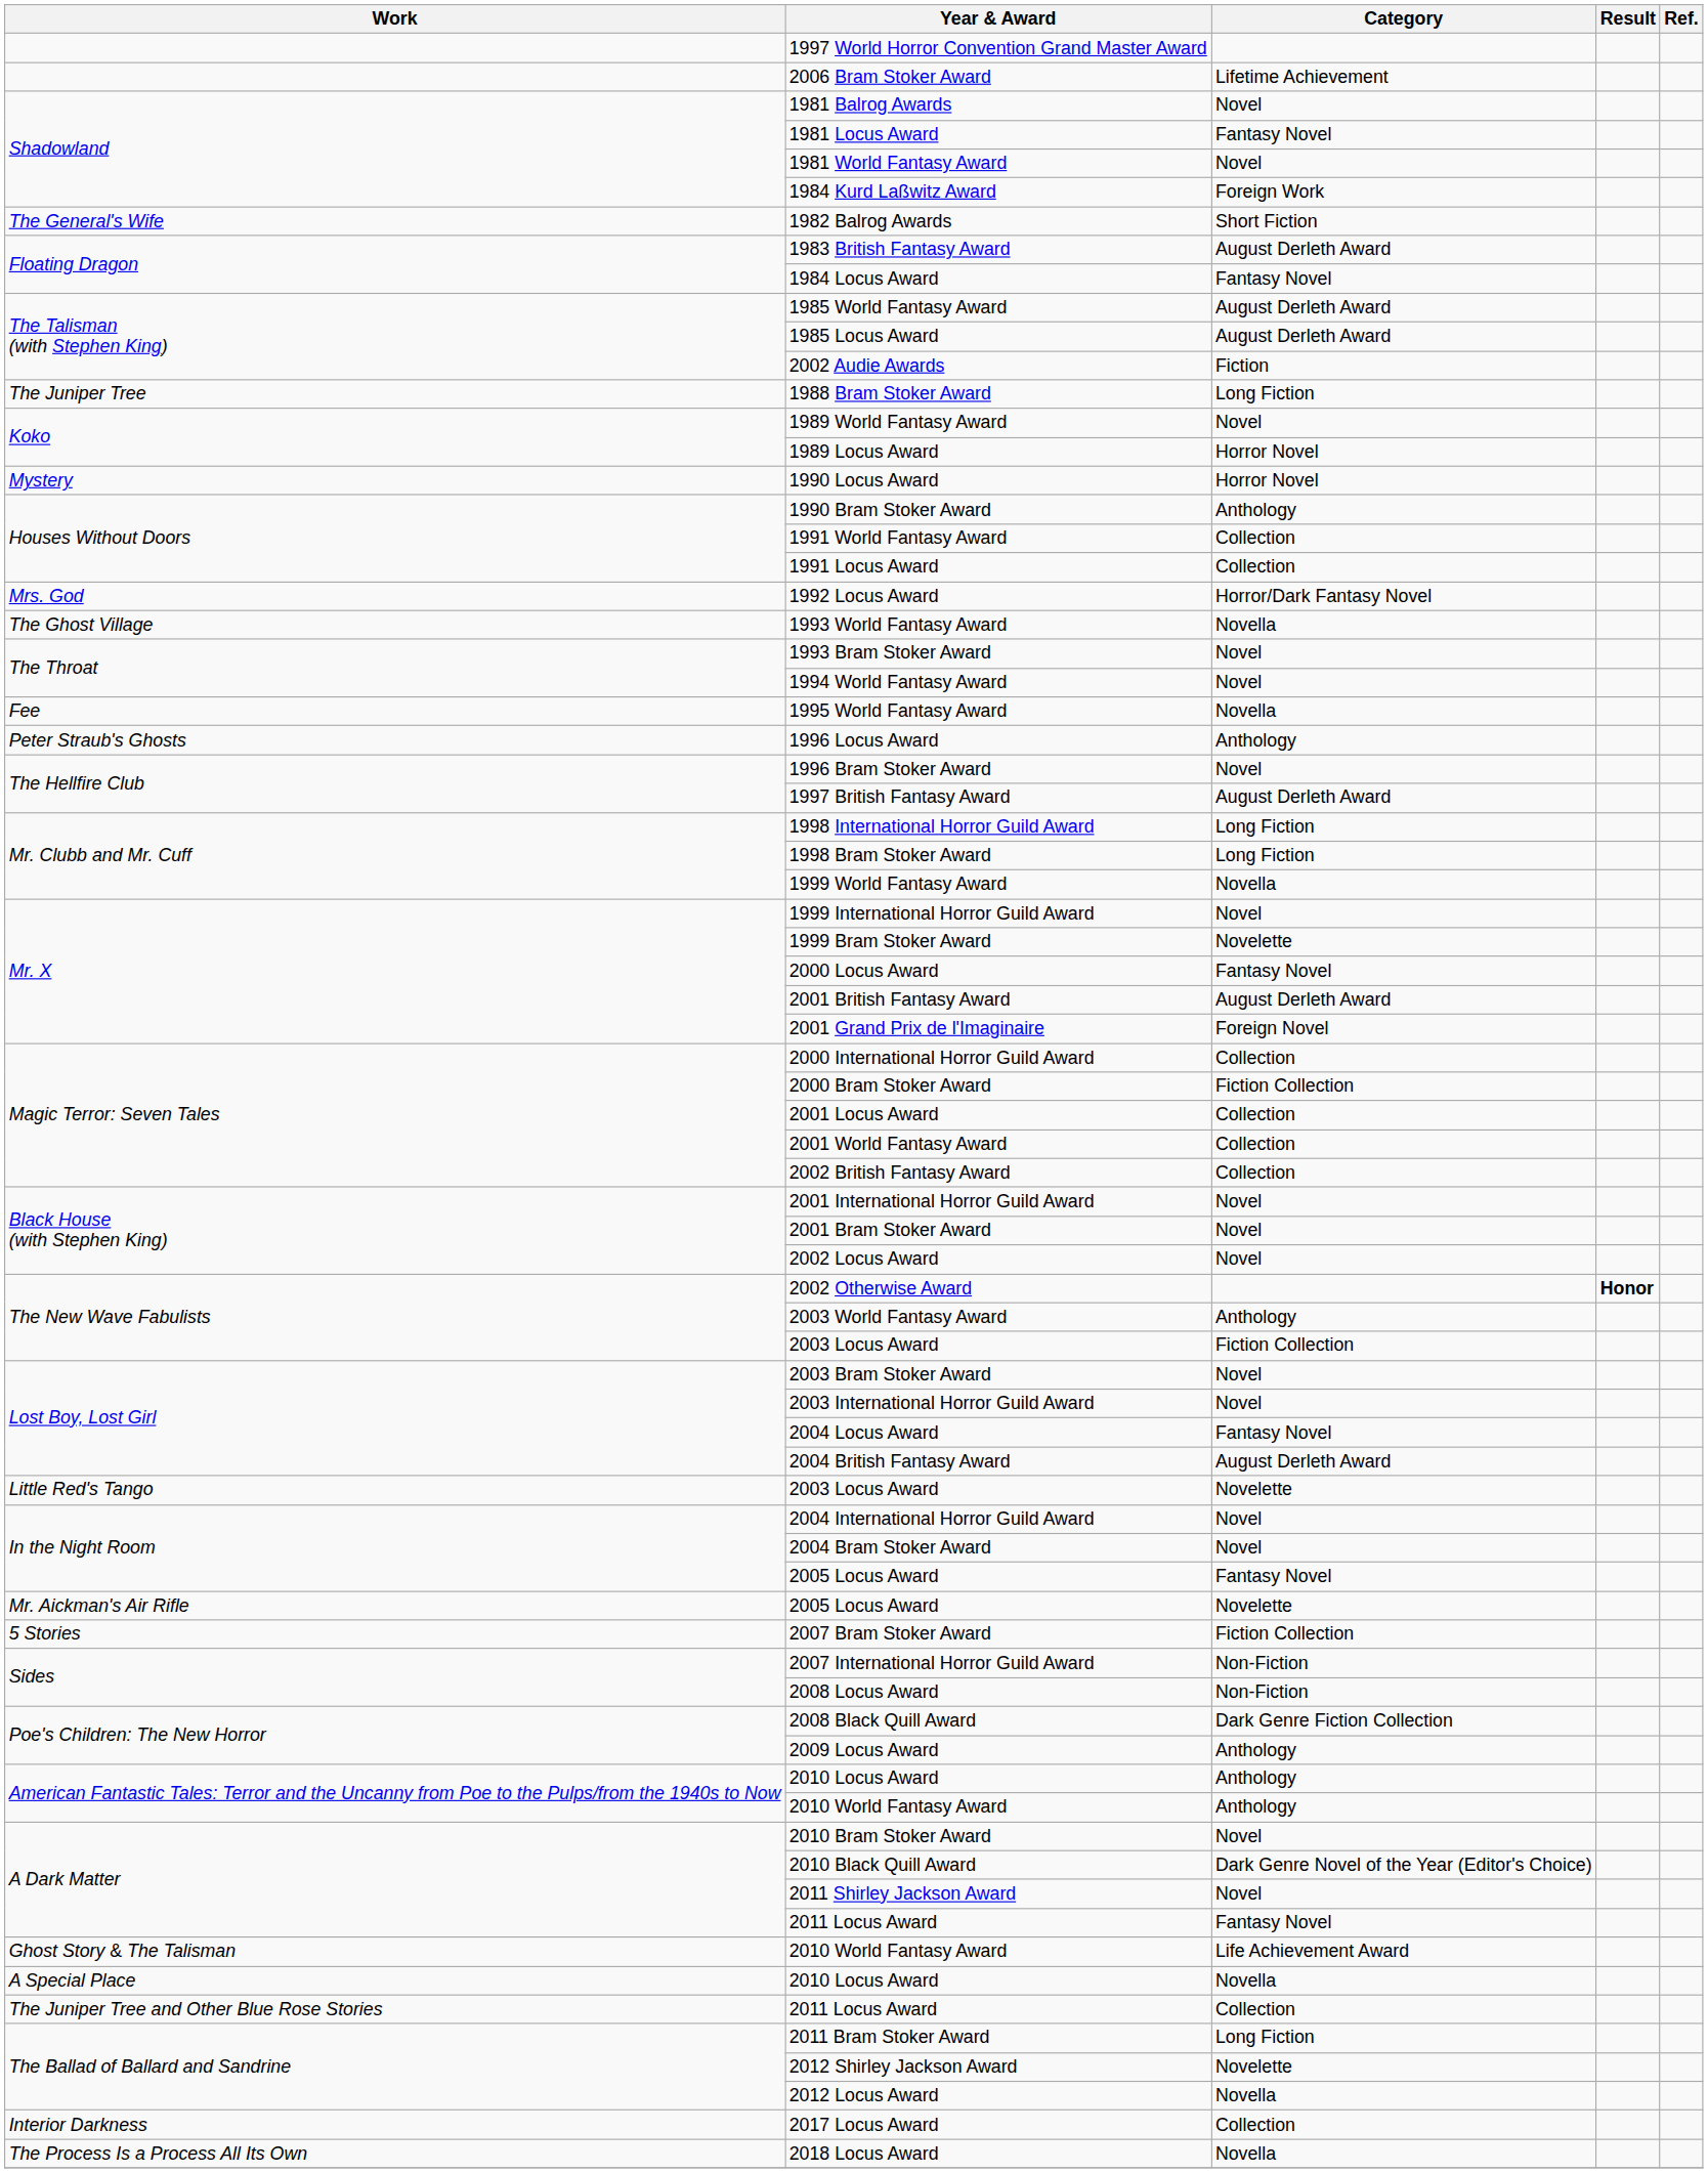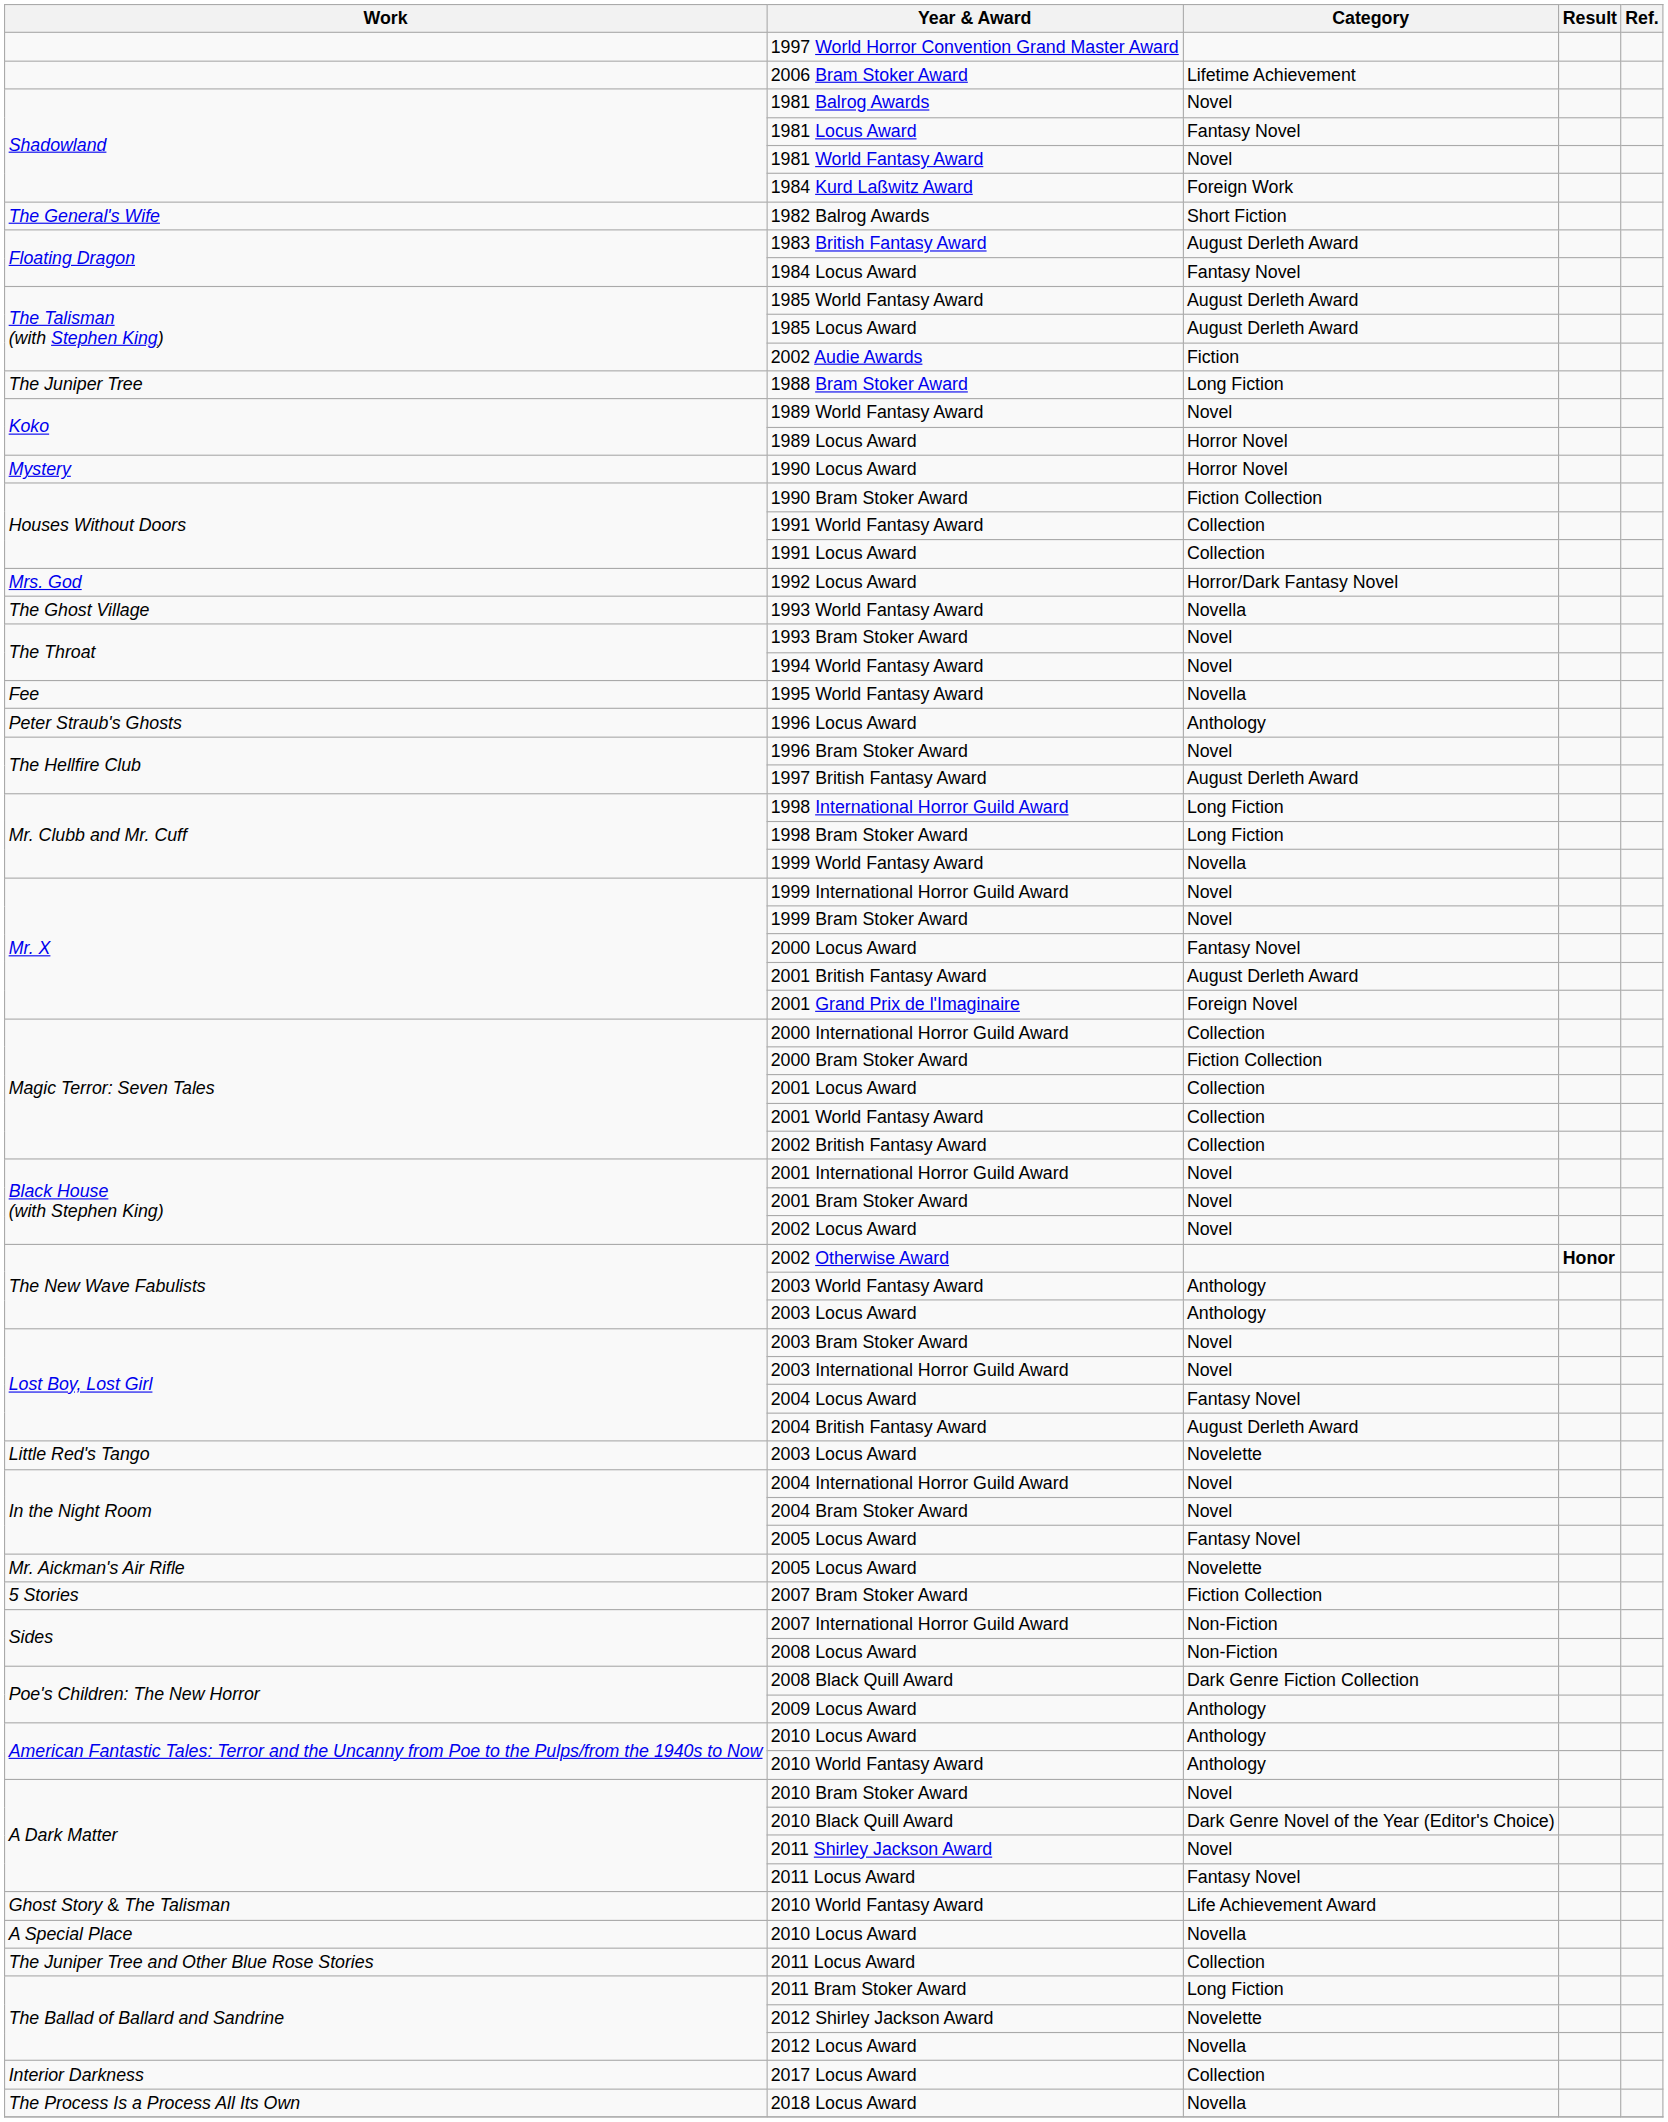1990 Bram Stoker Award | Category: Anthology -> Fiction Collection
1999 Bram Stoker Award | Category: Novelette -> Novel
The New Wave Fabulists / 2003 Locus Award | Category: Fiction Collection -> Anthology
